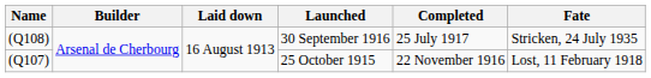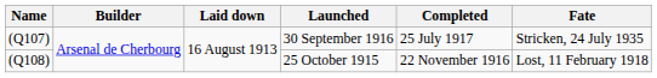30 September 1916 | Name: (Q108) -> (Q107)
25 October 1915 | Name: (Q107) -> (Q108)
